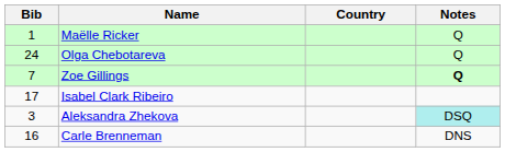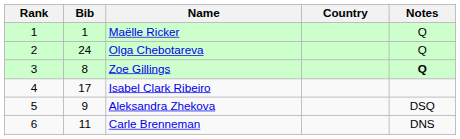+ column: Rank | 1 | 2 | 3 | 4 | 5 | 6
Zoe Gillings | Bib: 7 -> 8
Aleksandra Zhekova | Bib: 3 -> 9
Aleksandra Zhekova | Notes: paleturquoise background -> no background
Carle Brenneman | Bib: 16 -> 11
